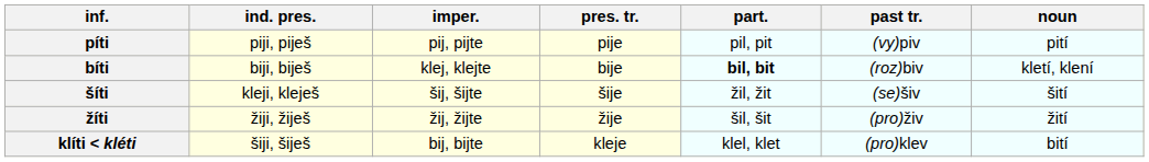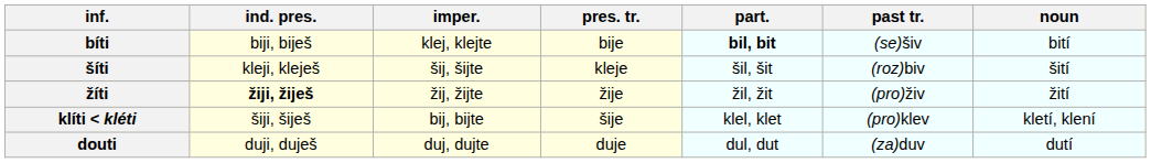- row: píti | piji, piješ | pij, pijte | pije | pil, pit | (vy)piv | pití
bíti | past tr.: (roz)biv -> (se)šiv
bíti | noun: kletí, klení -> bití
šíti | pres. tr.: šije -> kleje
šíti | part.: žil, žit -> šil, šit
šíti | past tr.: (se)šiv -> (roz)biv
žíti | ind. pres.: normal -> bold
žíti | part.: šil, šit -> žil, žit
klíti < kléti | pres. tr.: kleje -> šije
klíti < kléti | noun: bití -> kletí, klení
+ row: douti | duji, duješ | duj, dujte | duje | dul, dut | (za)duv | dutí
